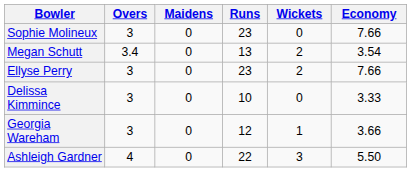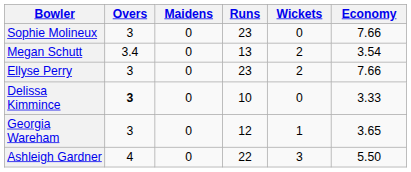Delissa Kimmince | Overs: normal -> bold
Georgia Wareham | Economy: 3.66 -> 3.65
